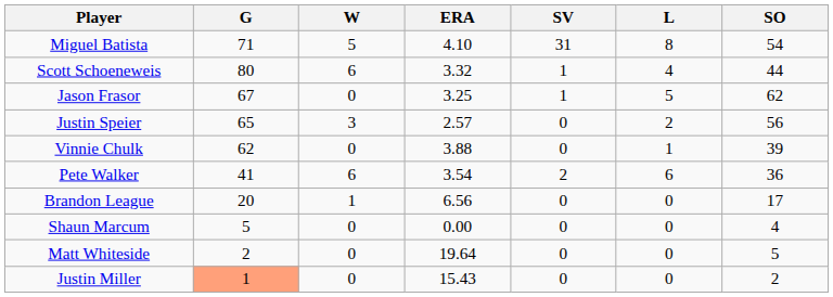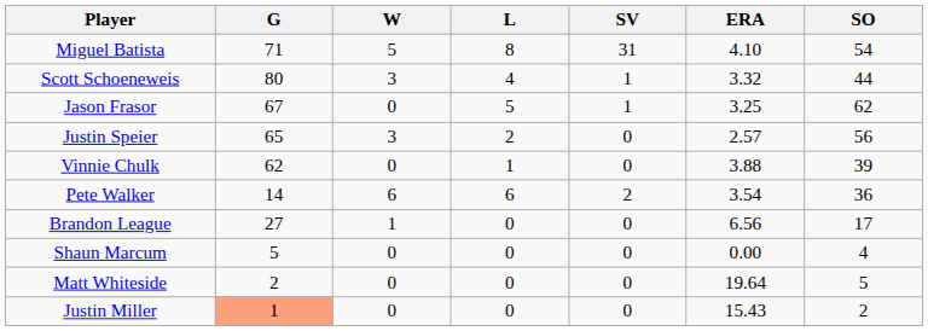columns swapped: L <-> ERA
Scott Schoeneweis | W: 6 -> 3
Pete Walker | G: 41 -> 14
Brandon League | G: 20 -> 27
